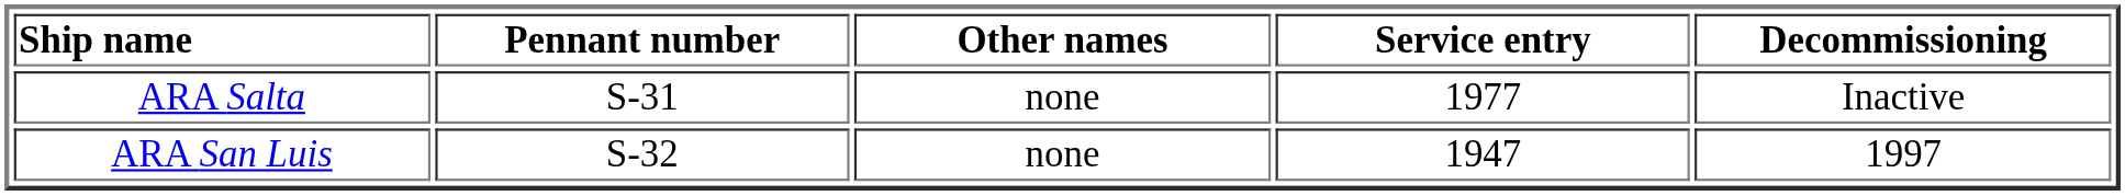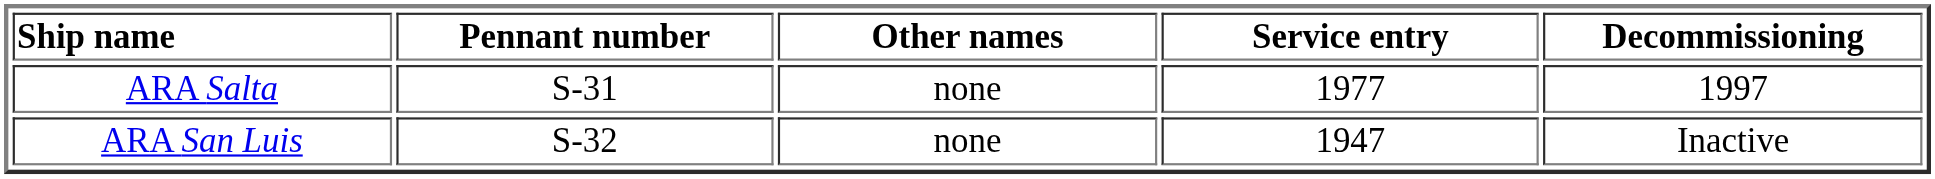ARA Salta | Decommissioning: Inactive -> 1997
ARA San Luis | Decommissioning: 1997 -> Inactive
